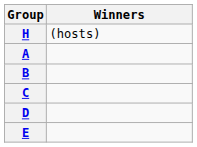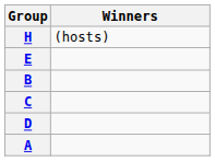rows swapped: A <-> E
